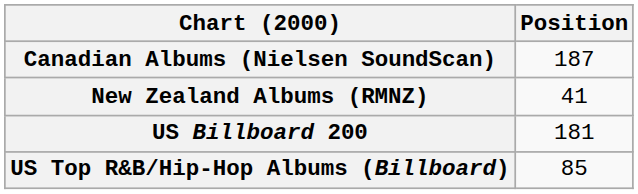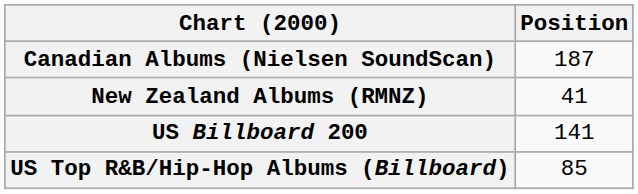US Billboard 200 | Position: 181 -> 141
